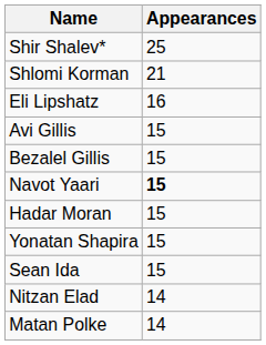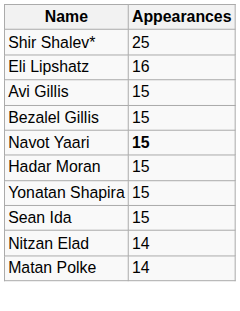- row: Shlomi Korman | 21
